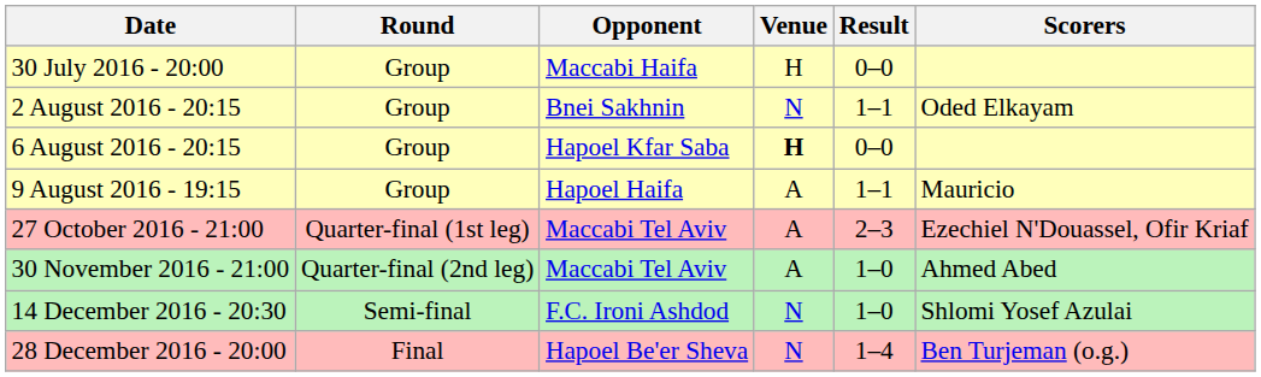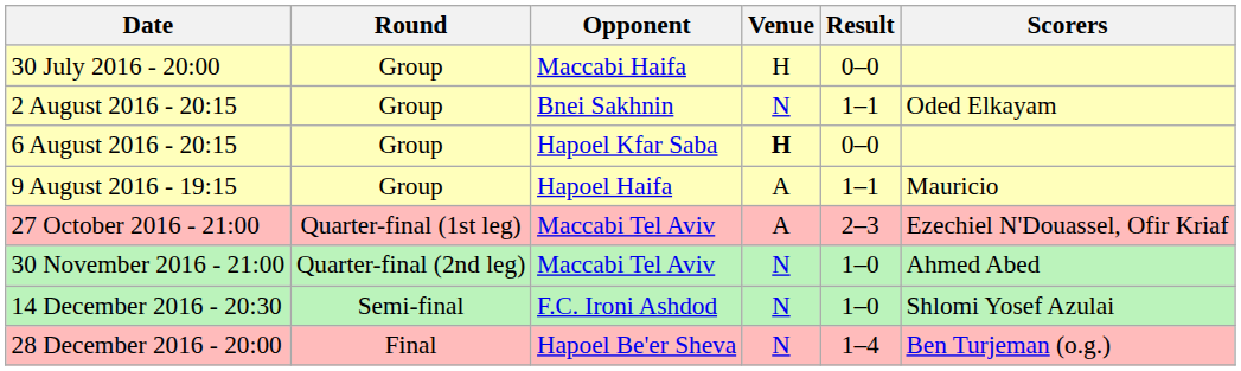30 November 2016 - 21:00 | Venue: A -> N
